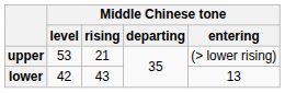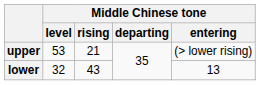lower | Middle Chinese tone / level: 42 -> 32
